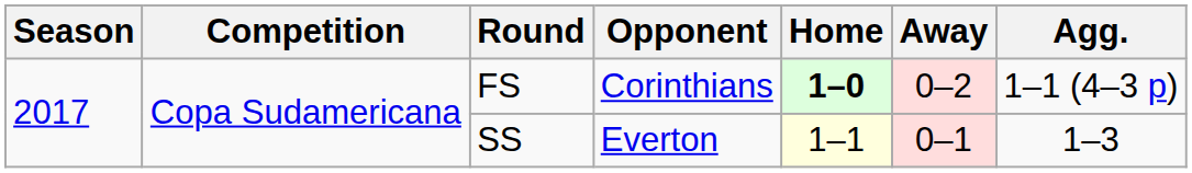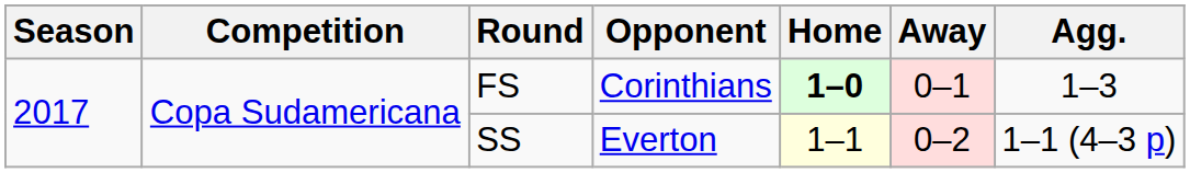FS | Away: 0–2 -> 0–1
FS | Agg.: 1–1 (4–3 p) -> 1–3
SS | Away: 0–1 -> 0–2
SS | Agg.: 1–3 -> 1–1 (4–3 p)
